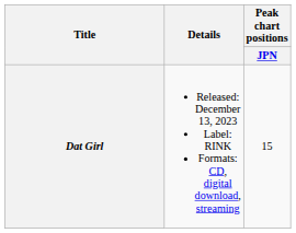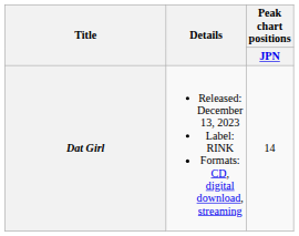Dat Girl | Peak chart positions / JPN: 15 -> 14
